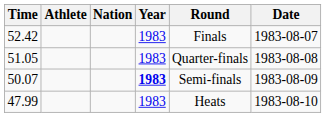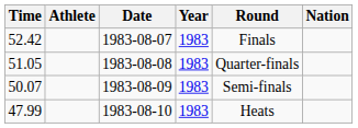columns swapped: Nation <-> Date
50.07 | Year: bold -> normal
